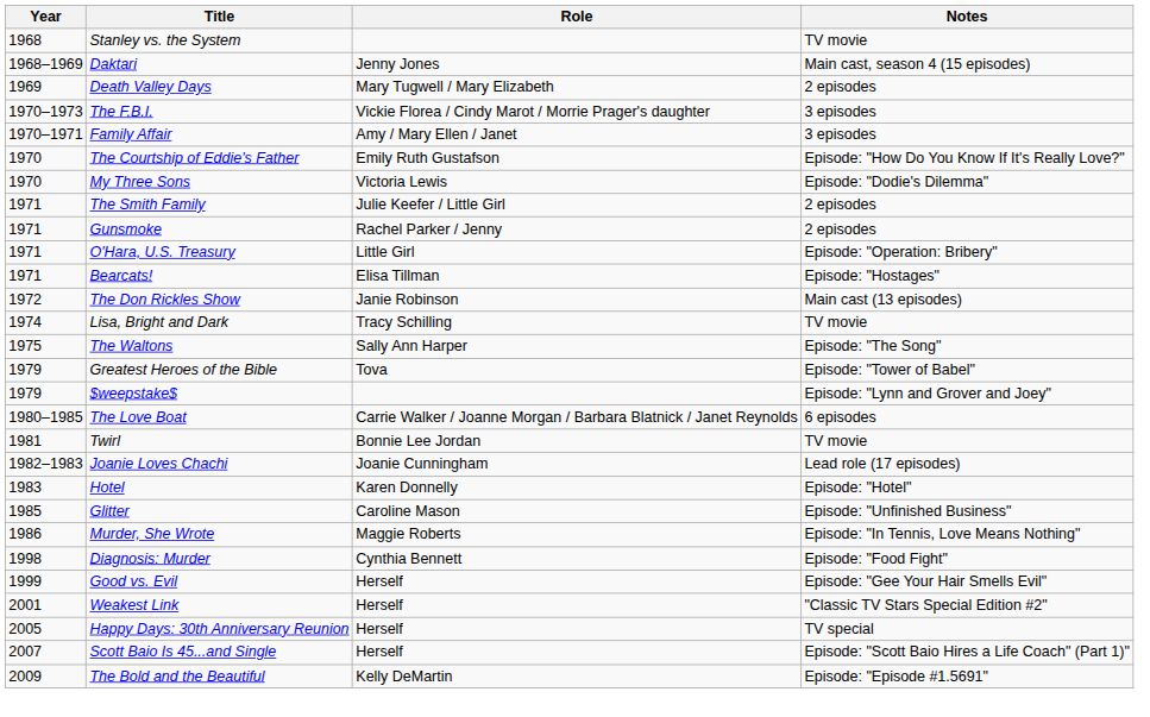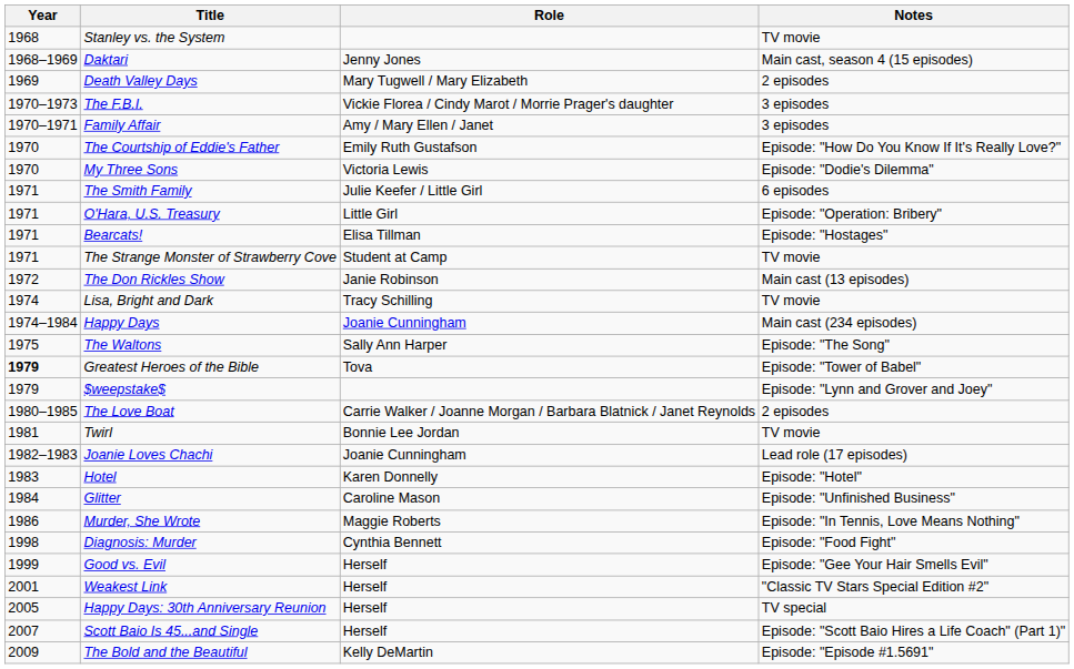The Smith Family | Notes: 2 episodes -> 6 episodes
- row: 1971 | Gunsmoke | Rachel Parker / Jenny | 2 episodes
+ row: 1971 | The Strange Monster of Strawberry Cove | Student at Camp | TV movie
+ row: 1974–1984 | Happy Days | Joanie Cunningham | Main cast (234 episodes)
Greatest Heroes of the Bible | Year: normal -> bold
The Love Boat | Notes: 6 episodes -> 2 episodes
Glitter | Year: 1985 -> 1984
